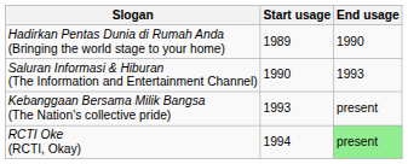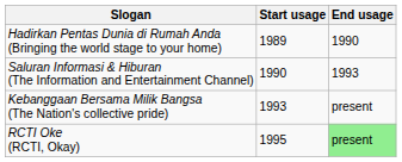RCTI Oke (RCTI, Okay) | Start usage: 1994 -> 1995
